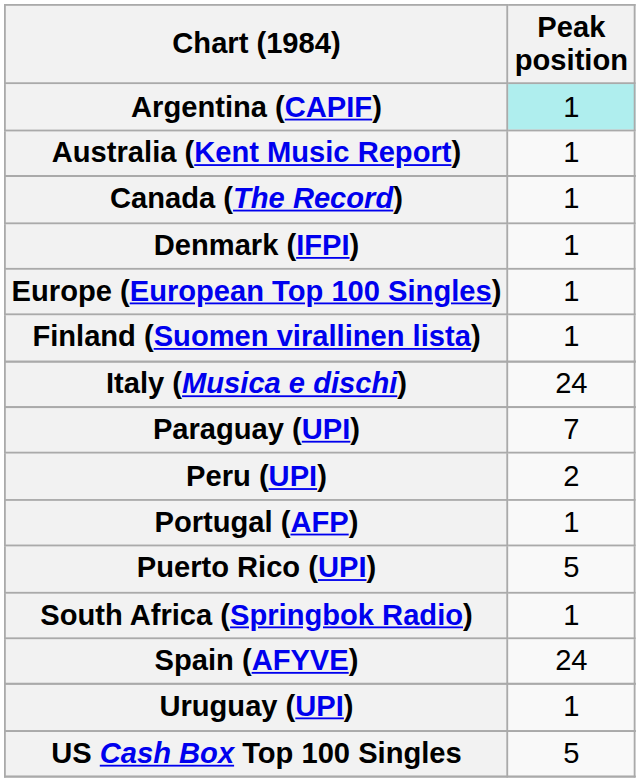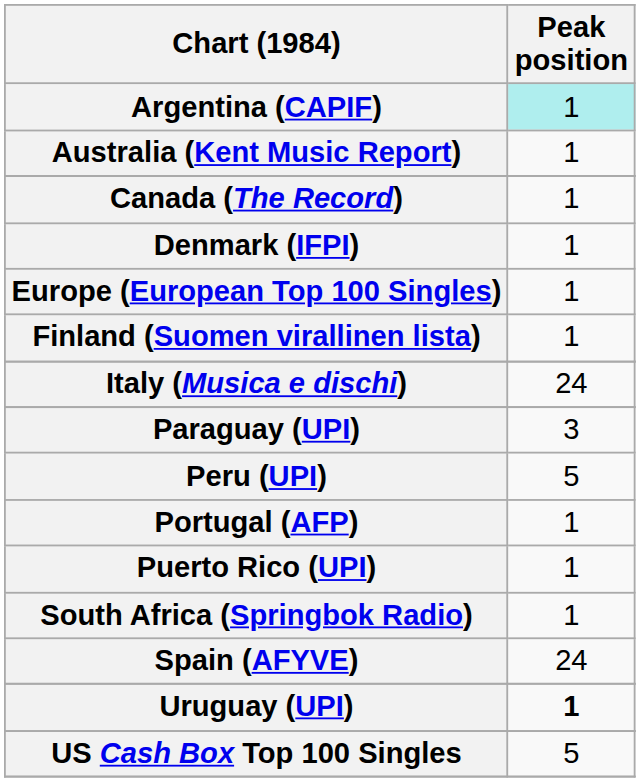Paraguay (UPI) | Peak position: 7 -> 3
Peru (UPI) | Peak position: 2 -> 5
Puerto Rico (UPI) | Peak position: 5 -> 1
Uruguay (UPI) | Peak position: normal -> bold
